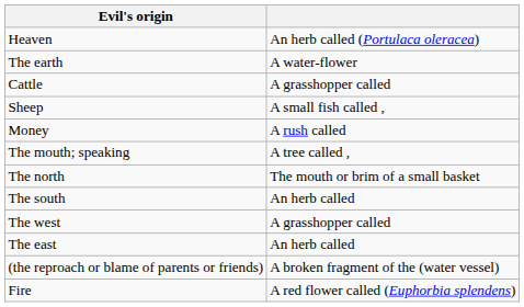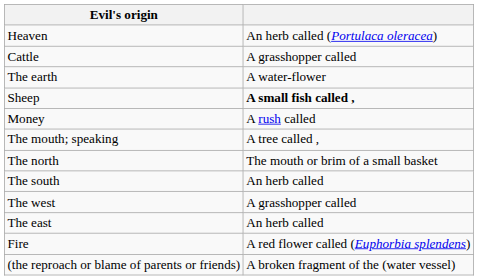rows swapped: The earth <-> Cattle
Sheep | column 2: normal -> bold
rows swapped: Fire <-> (the reproach or blame of parents or friends)
